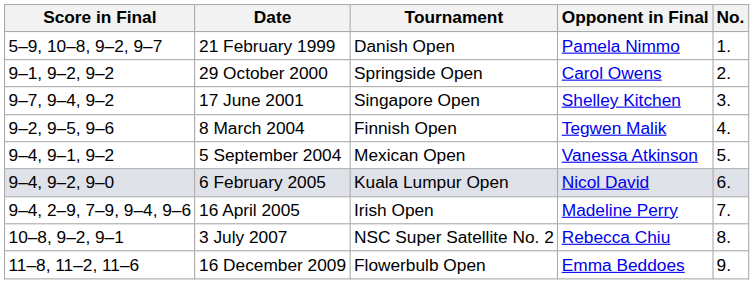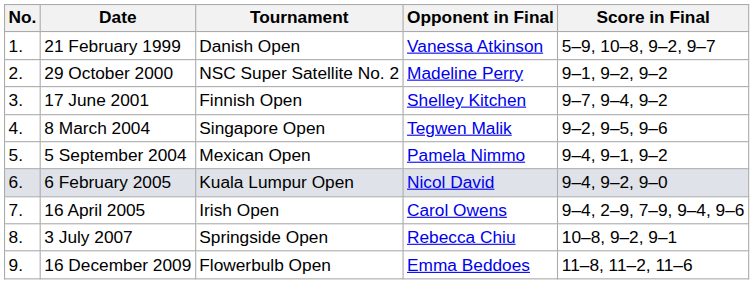columns swapped: No. <-> Score in Final
21 February 1999 | Opponent in Final: Pamela Nimmo -> Vanessa Atkinson
29 October 2000 | Tournament: Springside Open -> NSC Super Satellite No. 2
29 October 2000 | Opponent in Final: Carol Owens -> Madeline Perry
17 June 2001 | Tournament: Singapore Open -> Finnish Open
8 March 2004 | Tournament: Finnish Open -> Singapore Open
5 September 2004 | Opponent in Final: Vanessa Atkinson -> Pamela Nimmo
16 April 2005 | Opponent in Final: Madeline Perry -> Carol Owens
3 July 2007 | Tournament: NSC Super Satellite No. 2 -> Springside Open
